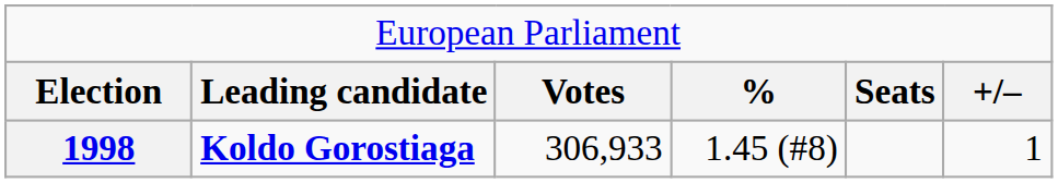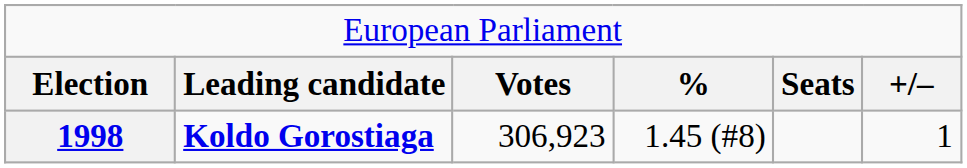1998 | column 3: 306,933 -> 306,923
